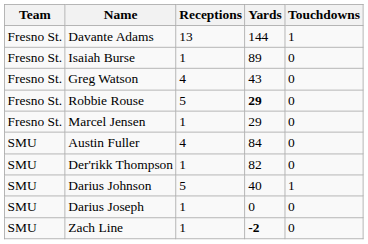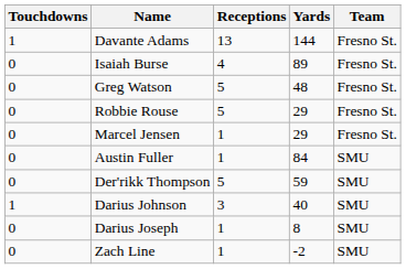columns swapped: Team <-> Touchdowns
Isaiah Burse | Receptions: 1 -> 4
Greg Watson | Receptions: 4 -> 5
Greg Watson | Yards: 43 -> 48
Robbie Rouse | Yards: bold -> normal
Austin Fuller | Receptions: 4 -> 1
Der'rikk Thompson | Receptions: 1 -> 5
Der'rikk Thompson | Yards: 82 -> 59
Darius Johnson | Receptions: 5 -> 3
Darius Joseph | Yards: 0 -> 8
Zach Line | Yards: bold -> normal
